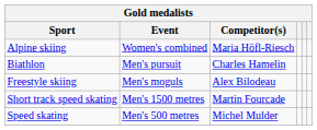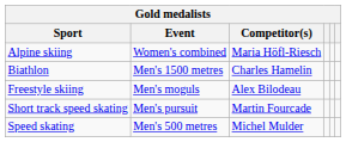Biathlon | Event: Men's pursuit -> Men's 1500 metres
Short track speed skating | Event: Men's 1500 metres -> Men's pursuit
